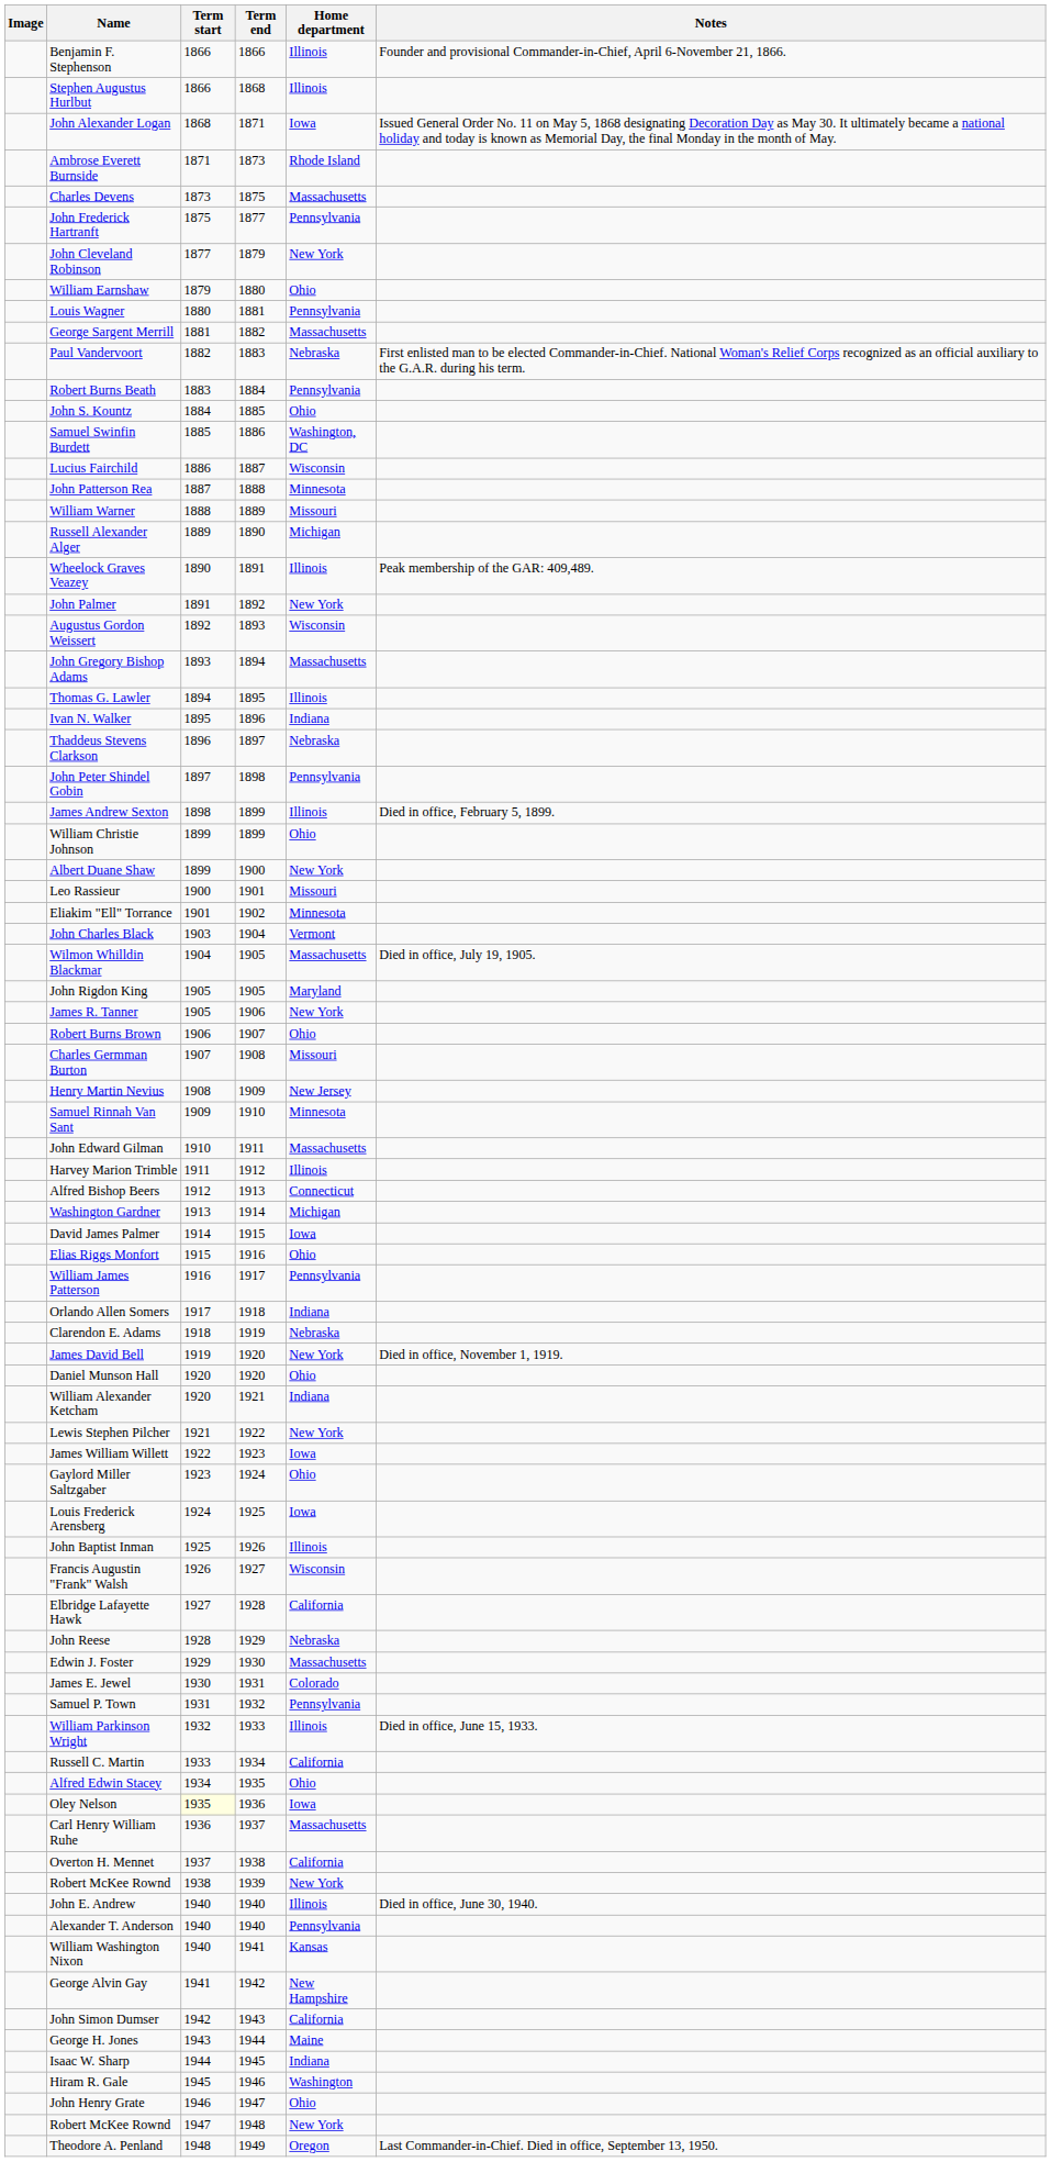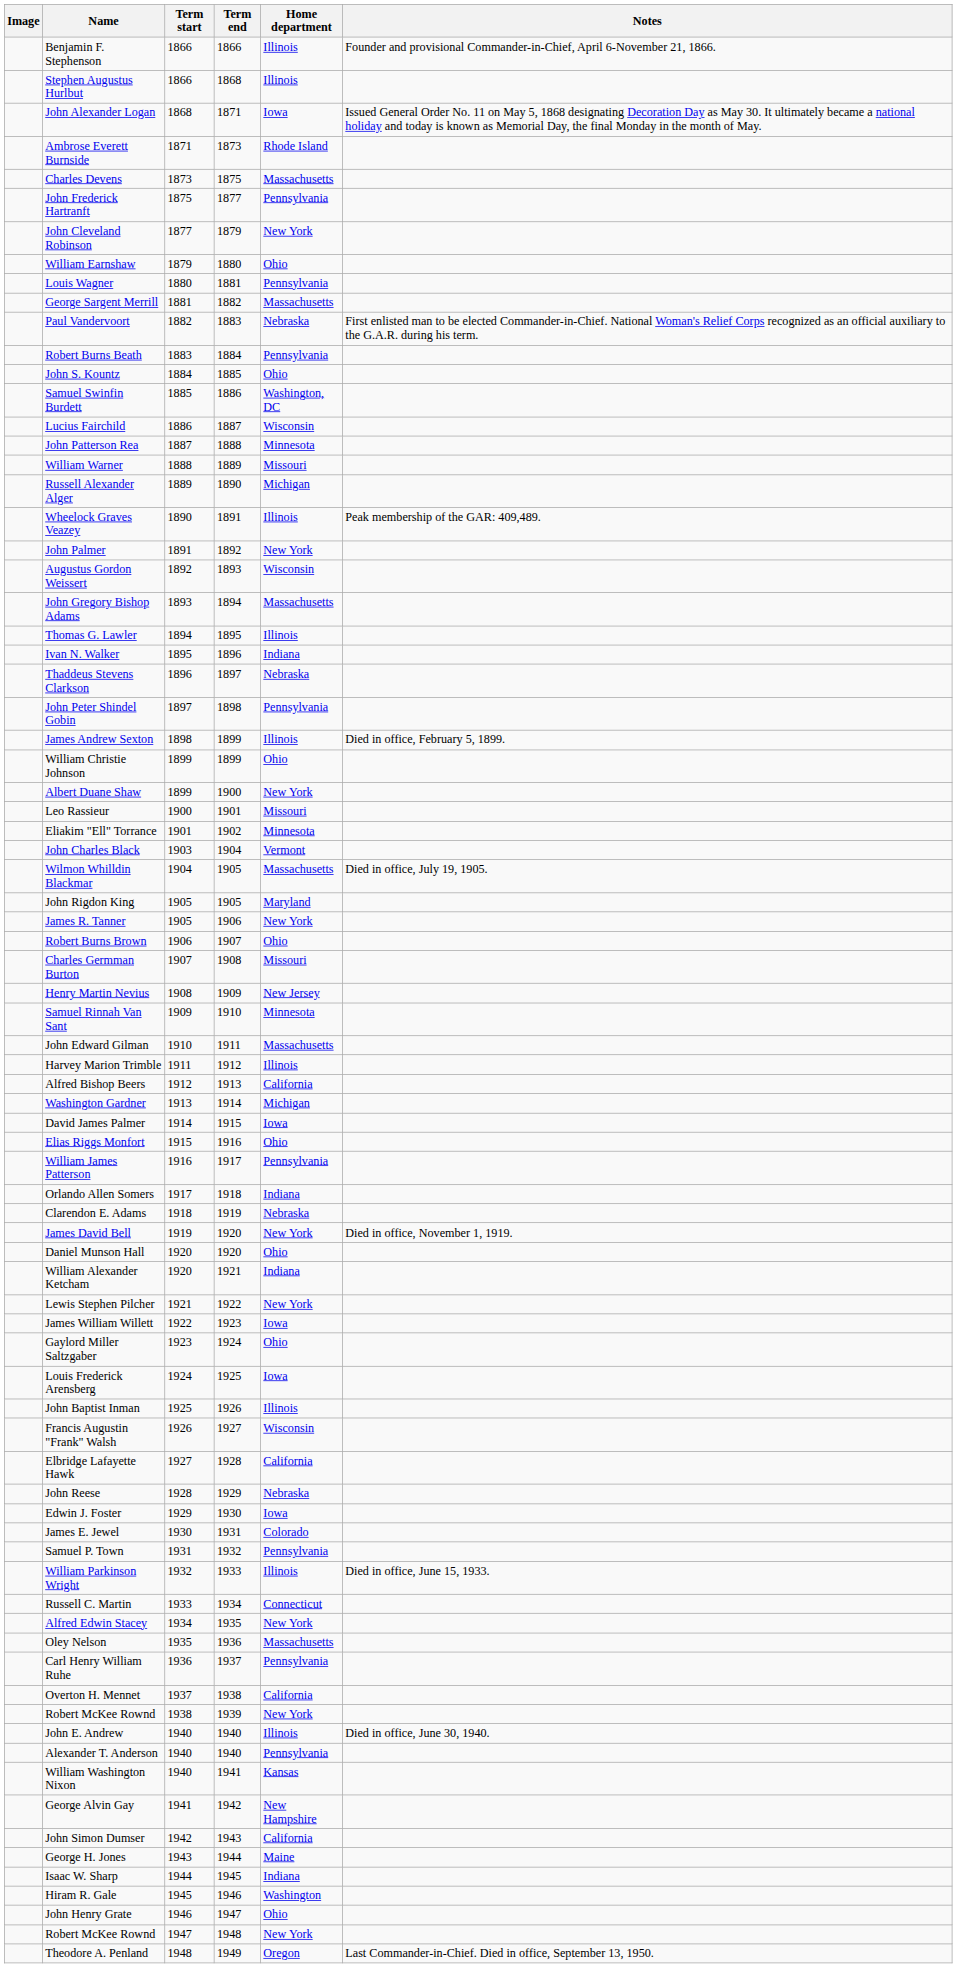Alfred Bishop Beers | Home department: Connecticut -> California
Edwin J. Foster | Home department: Massachusetts -> Iowa
Russell C. Martin | Home department: California -> Connecticut
Alfred Edwin Stacey | Home department: Ohio -> New York
Oley Nelson | Term start: lightyellow background -> no background
Oley Nelson | Home department: Iowa -> Massachusetts
Carl Henry William Ruhe | Home department: Massachusetts -> Pennsylvania
